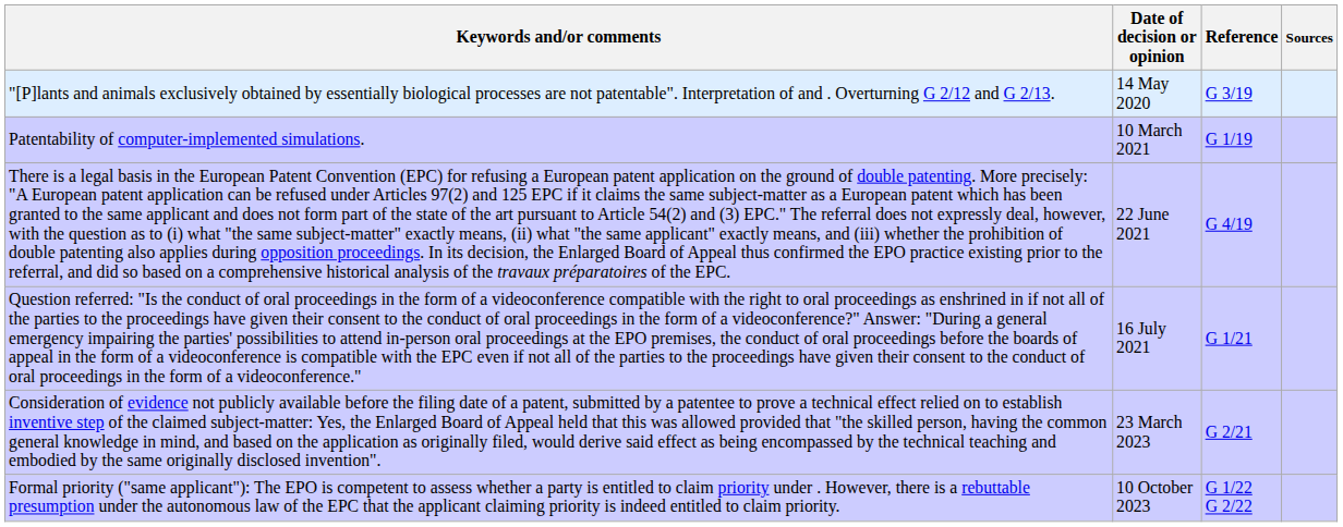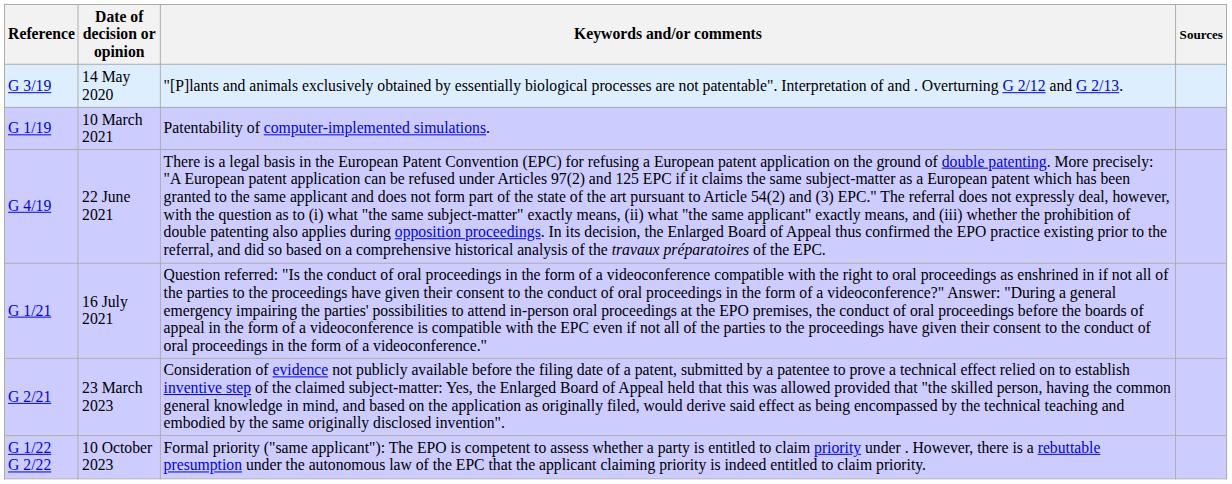columns swapped: Reference <-> Keywords and/or comments
